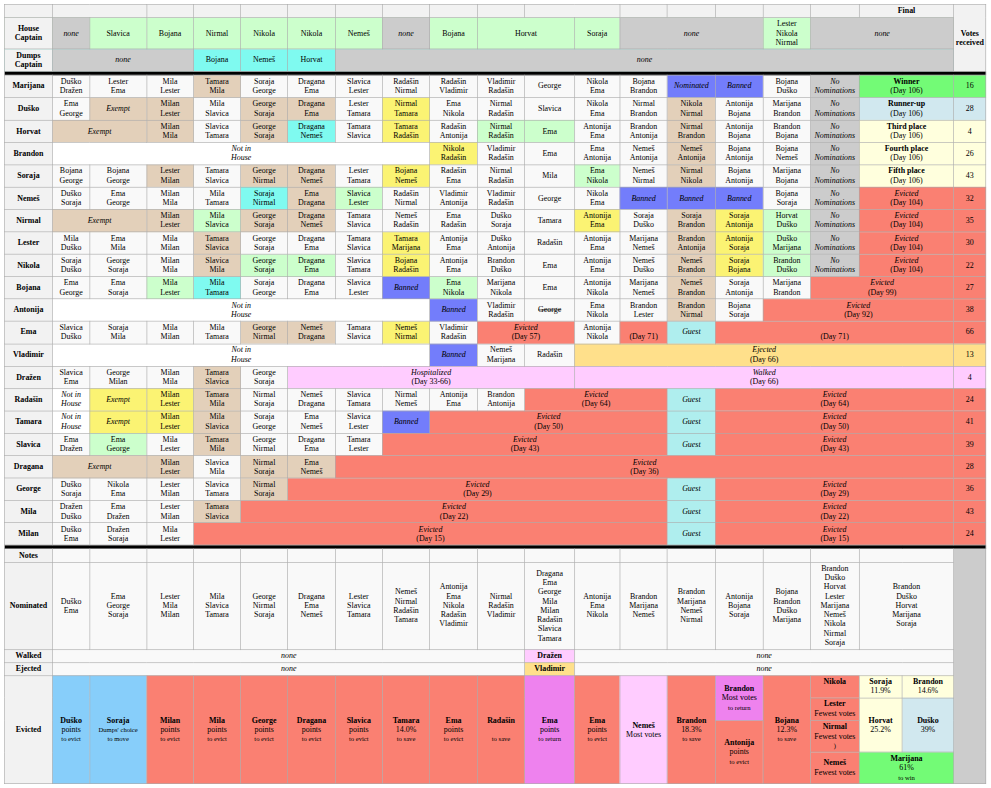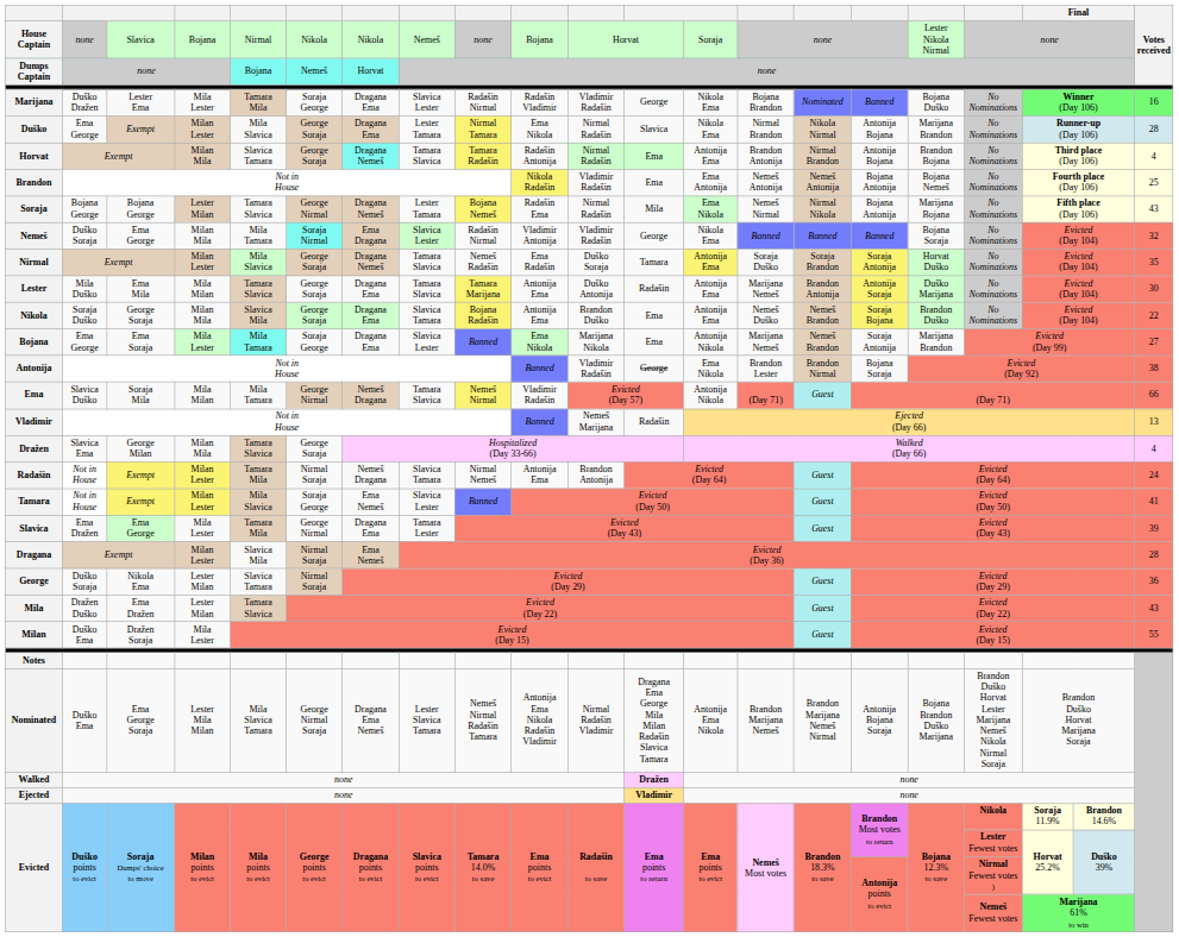Brandon | Votes received: 26 -> 25
Milan | Votes received: 24 -> 55
